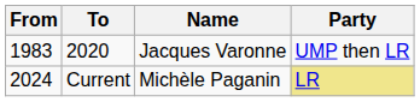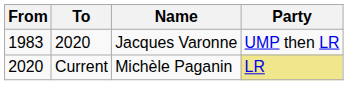Current | From: 2024 -> 2020
